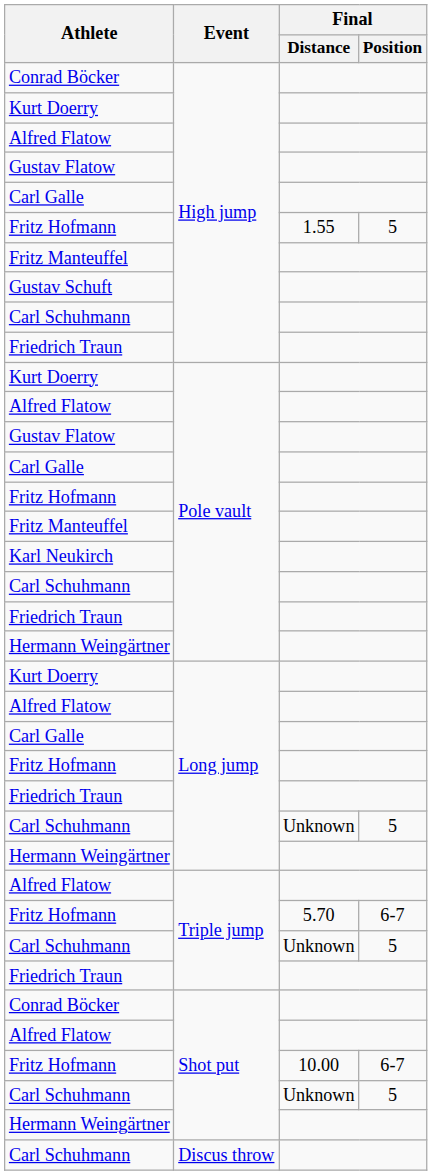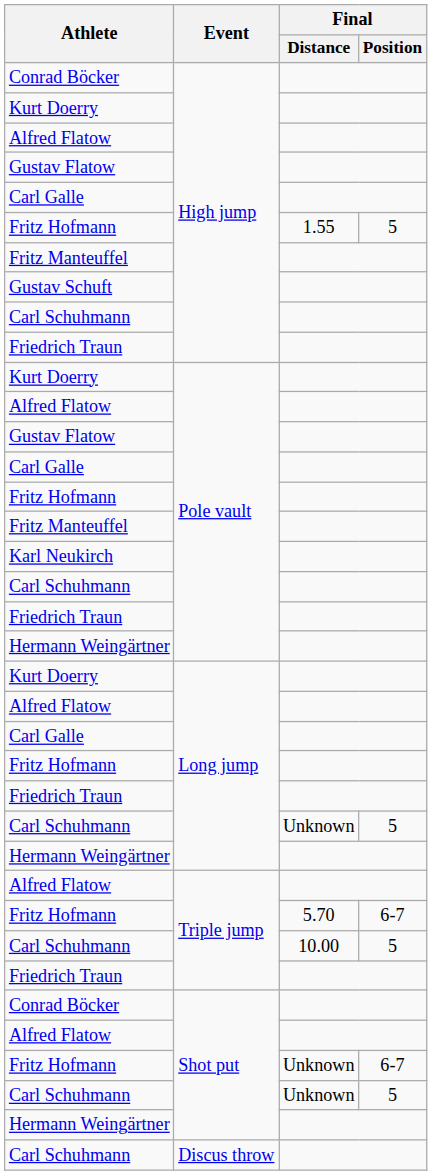Carl Schuhmann / Triple jump | Final / Distance: Unknown -> 10.00
Fritz Hofmann / Shot put | Final / Distance: 10.00 -> Unknown
